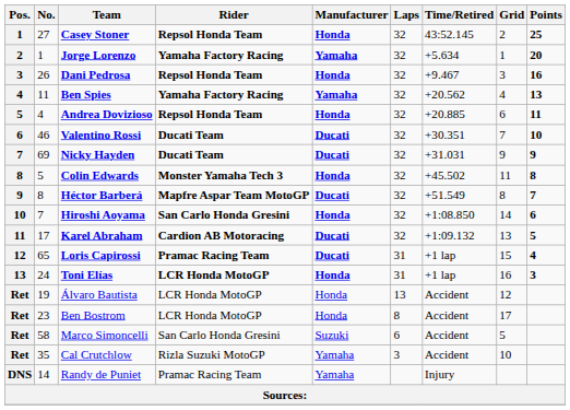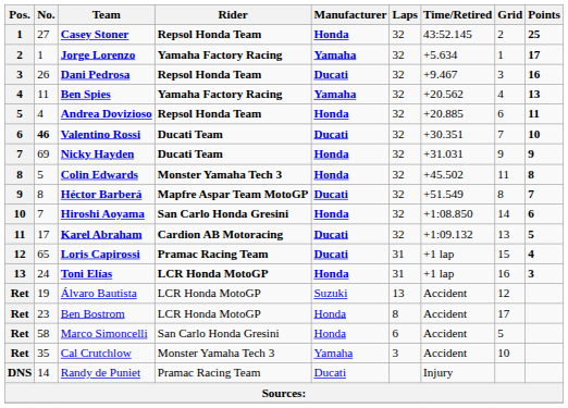Jorge Lorenzo | Points: 20 -> 17
Dani Pedrosa | Manufacturer: Honda -> Ducati
Valentino Rossi | No.: normal -> bold
Nicky Hayden | Manufacturer: Ducati -> Honda
Álvaro Bautista | Manufacturer: Honda -> Suzuki
Marco Simoncelli | Manufacturer: Suzuki -> Honda
Cal Crutchlow | Rider: Rizla Suzuki MotoGP -> Monster Yamaha Tech 3
Randy de Puniet | Manufacturer: Yamaha -> Ducati
